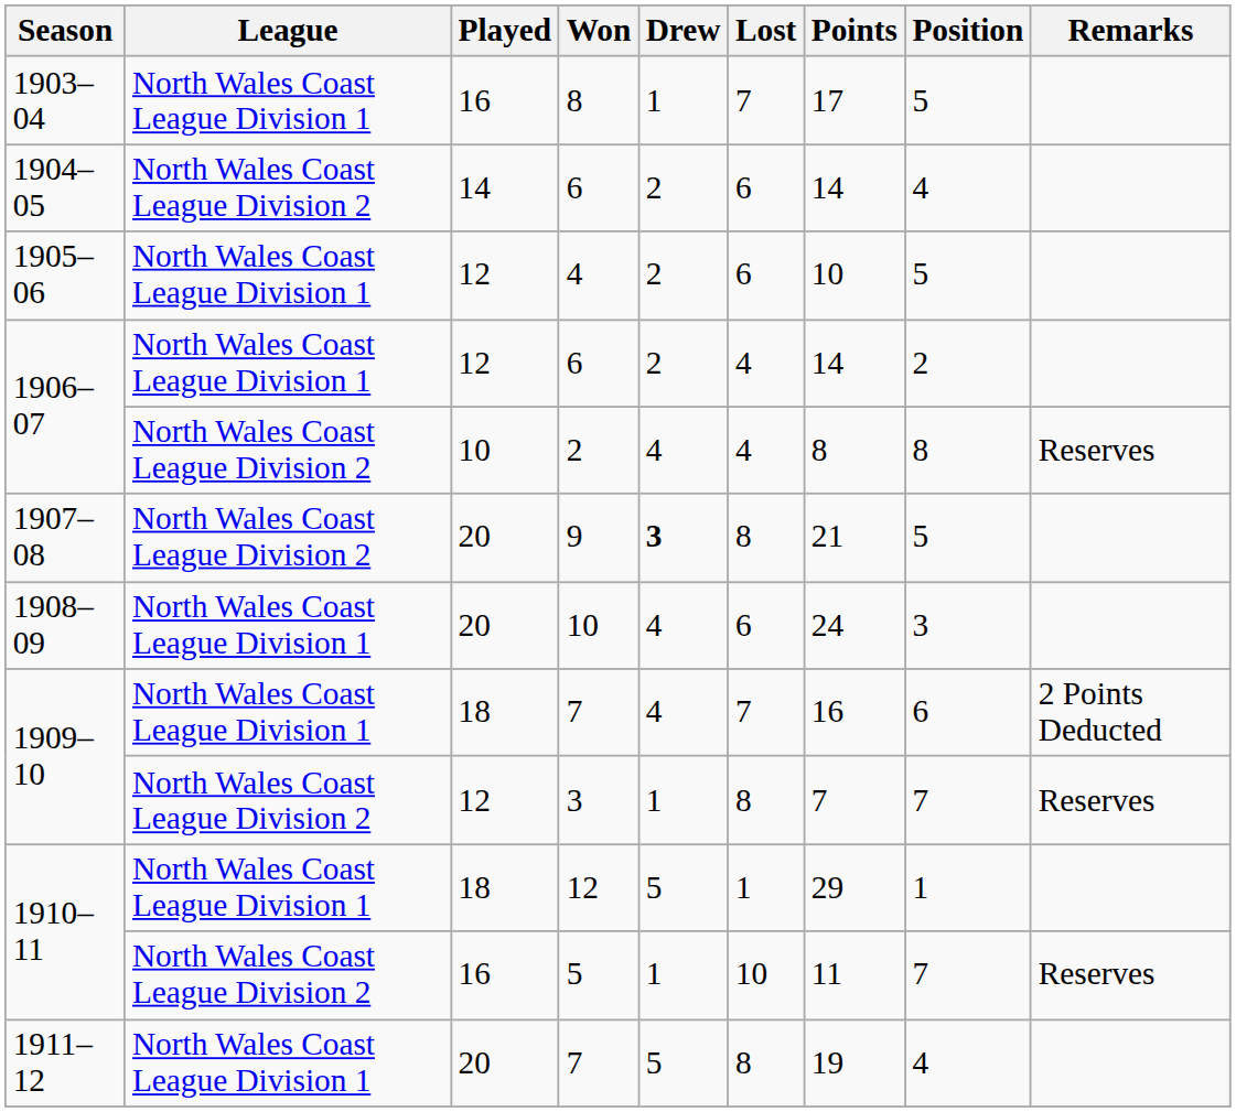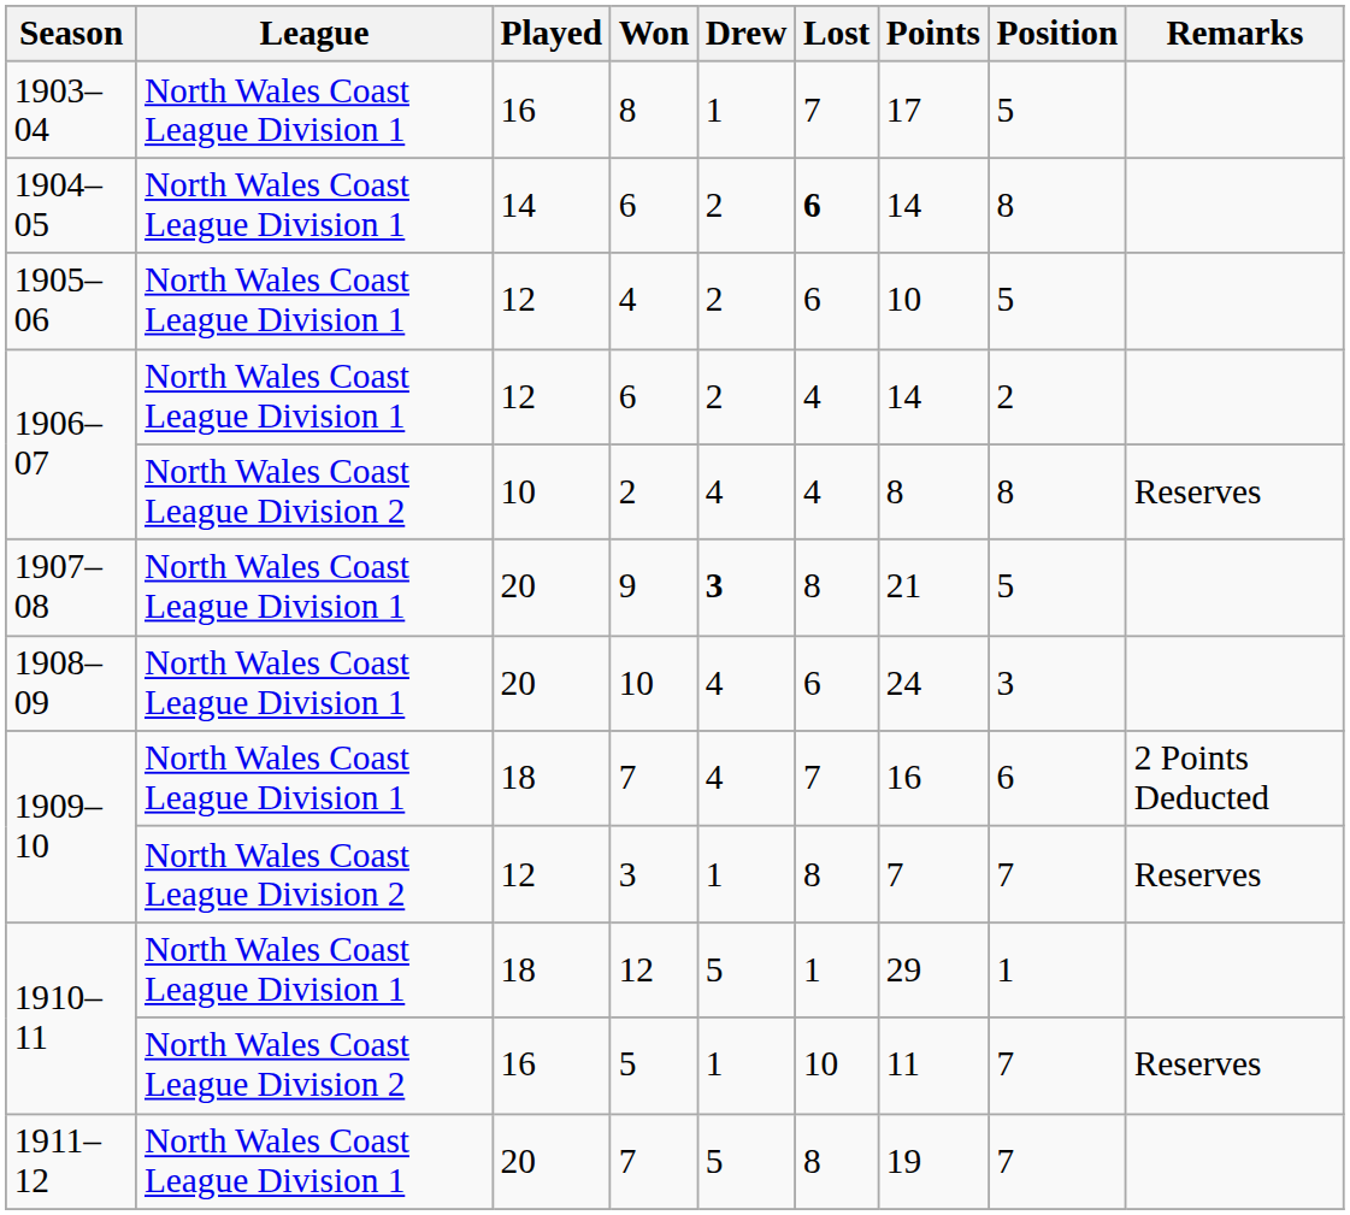1904–05 / 6 | League: North Wales Coast League Division 2 -> North Wales Coast League Division 1
1904–05 / 6 | Lost: normal -> bold
1904–05 / 6 | Position: 4 -> 8
9 | League: North Wales Coast League Division 2 -> North Wales Coast League Division 1
1911–12 / 7 | Position: 4 -> 7
